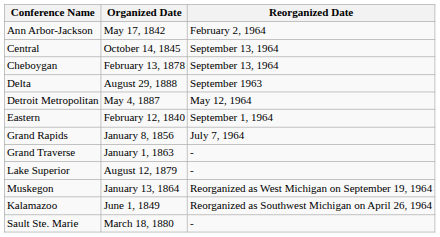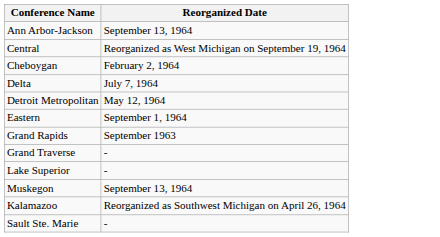- column: Organized Date | May 17, 1842 | October 14, 1845 | February 13, 1878 | August 29, 1888 | May 4, 1887 | February 12, 1840 | January 8, 1856 | January 1, 1863 | August 12, 1879 | January 13, 1864 | June 1, 1849 | March 18, 1880
Ann Arbor-Jackson | Reorganized Date: February 2, 1964 -> September 13, 1964
Central | Reorganized Date: September 13, 1964 -> Reorganized as West Michigan on September 19, 1964
Cheboygan | Reorganized Date: September 13, 1964 -> February 2, 1964
Delta | Reorganized Date: September 1963 -> July 7, 1964
Grand Rapids | Reorganized Date: July 7, 1964 -> September 1963
Muskegon | Reorganized Date: Reorganized as West Michigan on September 19, 1964 -> September 13, 1964
